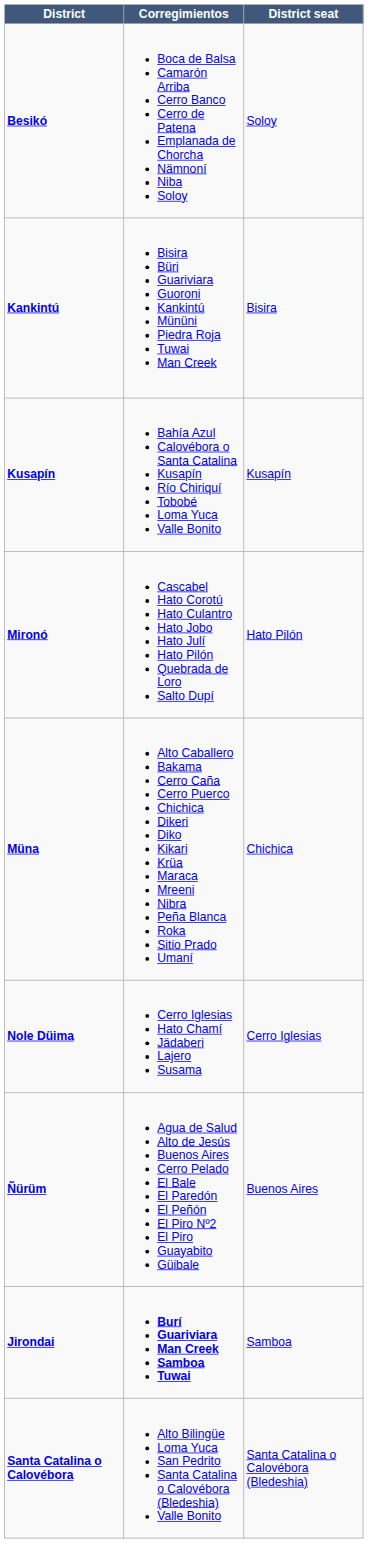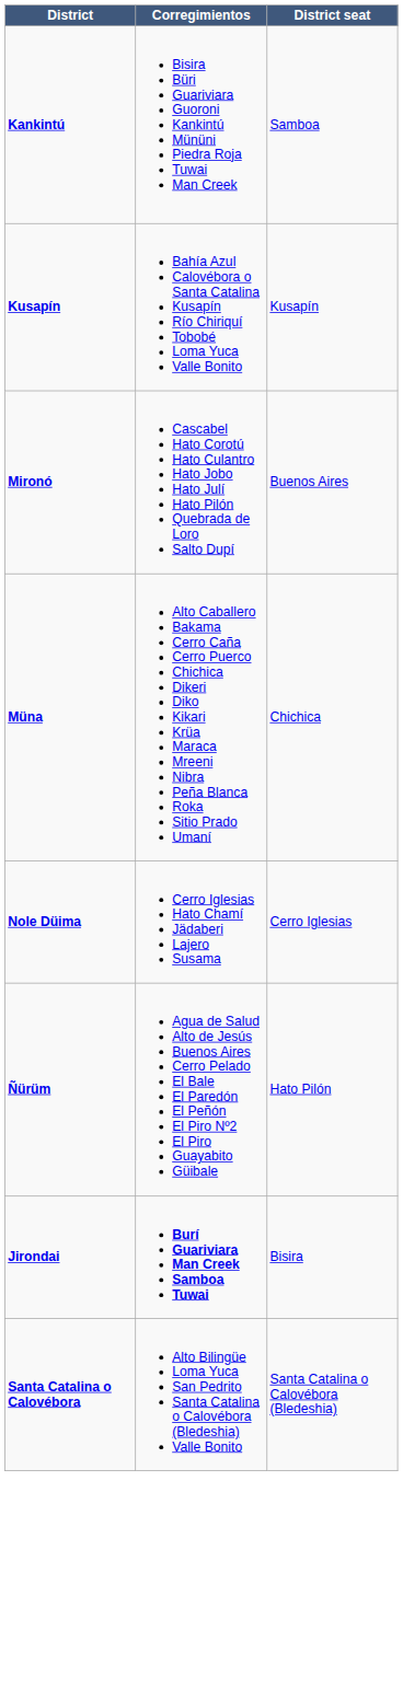- row: Besikó | Boca de Balsa Camarón Arriba Cerro Banco Cerro de Patena Emplanada de Chorcha Nämnoní Niba Soloy | Soloy
Kankintú | District seat: Bisira -> Samboa
Mironó | District seat: Hato Pilón -> Buenos Aires
Ñürüm | District seat: Buenos Aires -> Hato Pilón
Jirondai | District seat: Samboa -> Bisira
